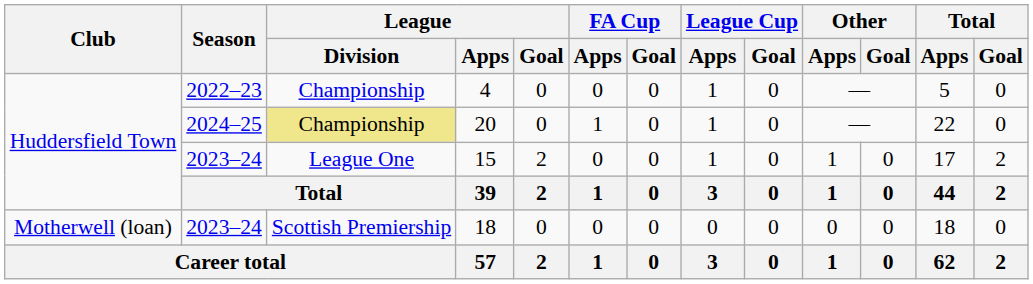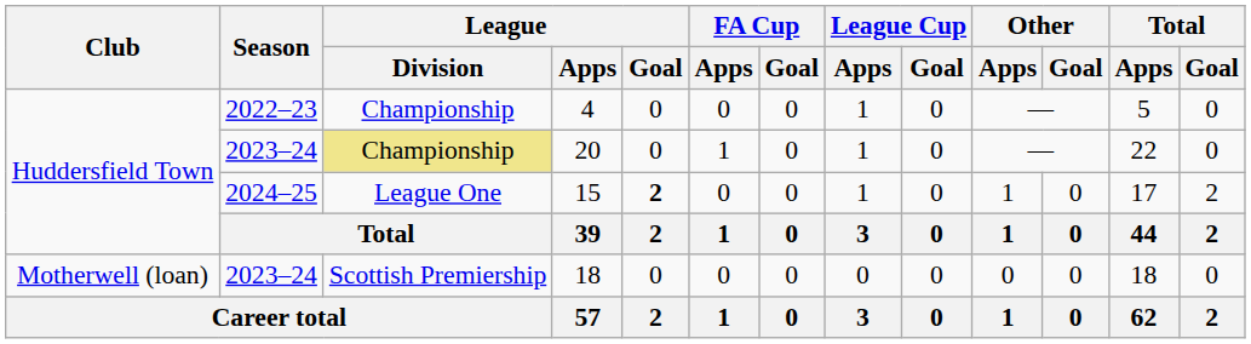20 | Season: 2024–25 -> 2023–24
15 | Season: 2023–24 -> 2024–25
15 | League / Goal: normal -> bold
